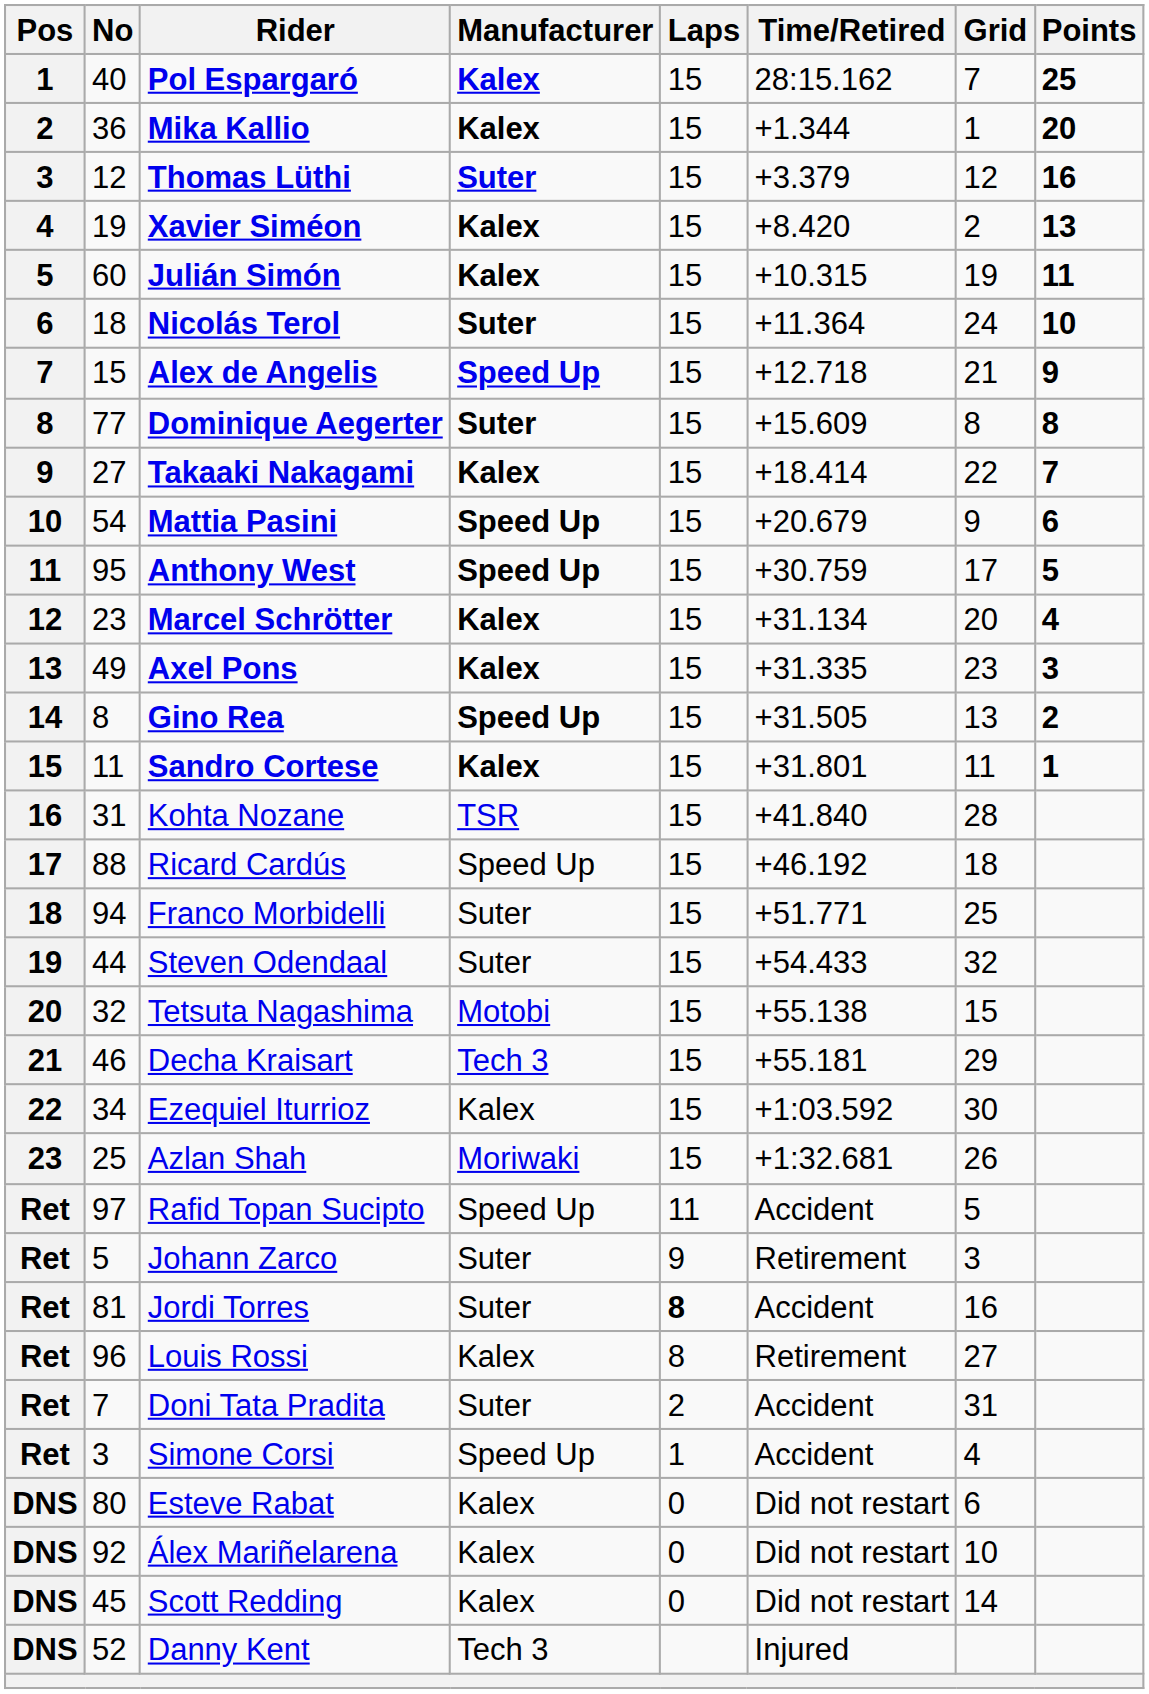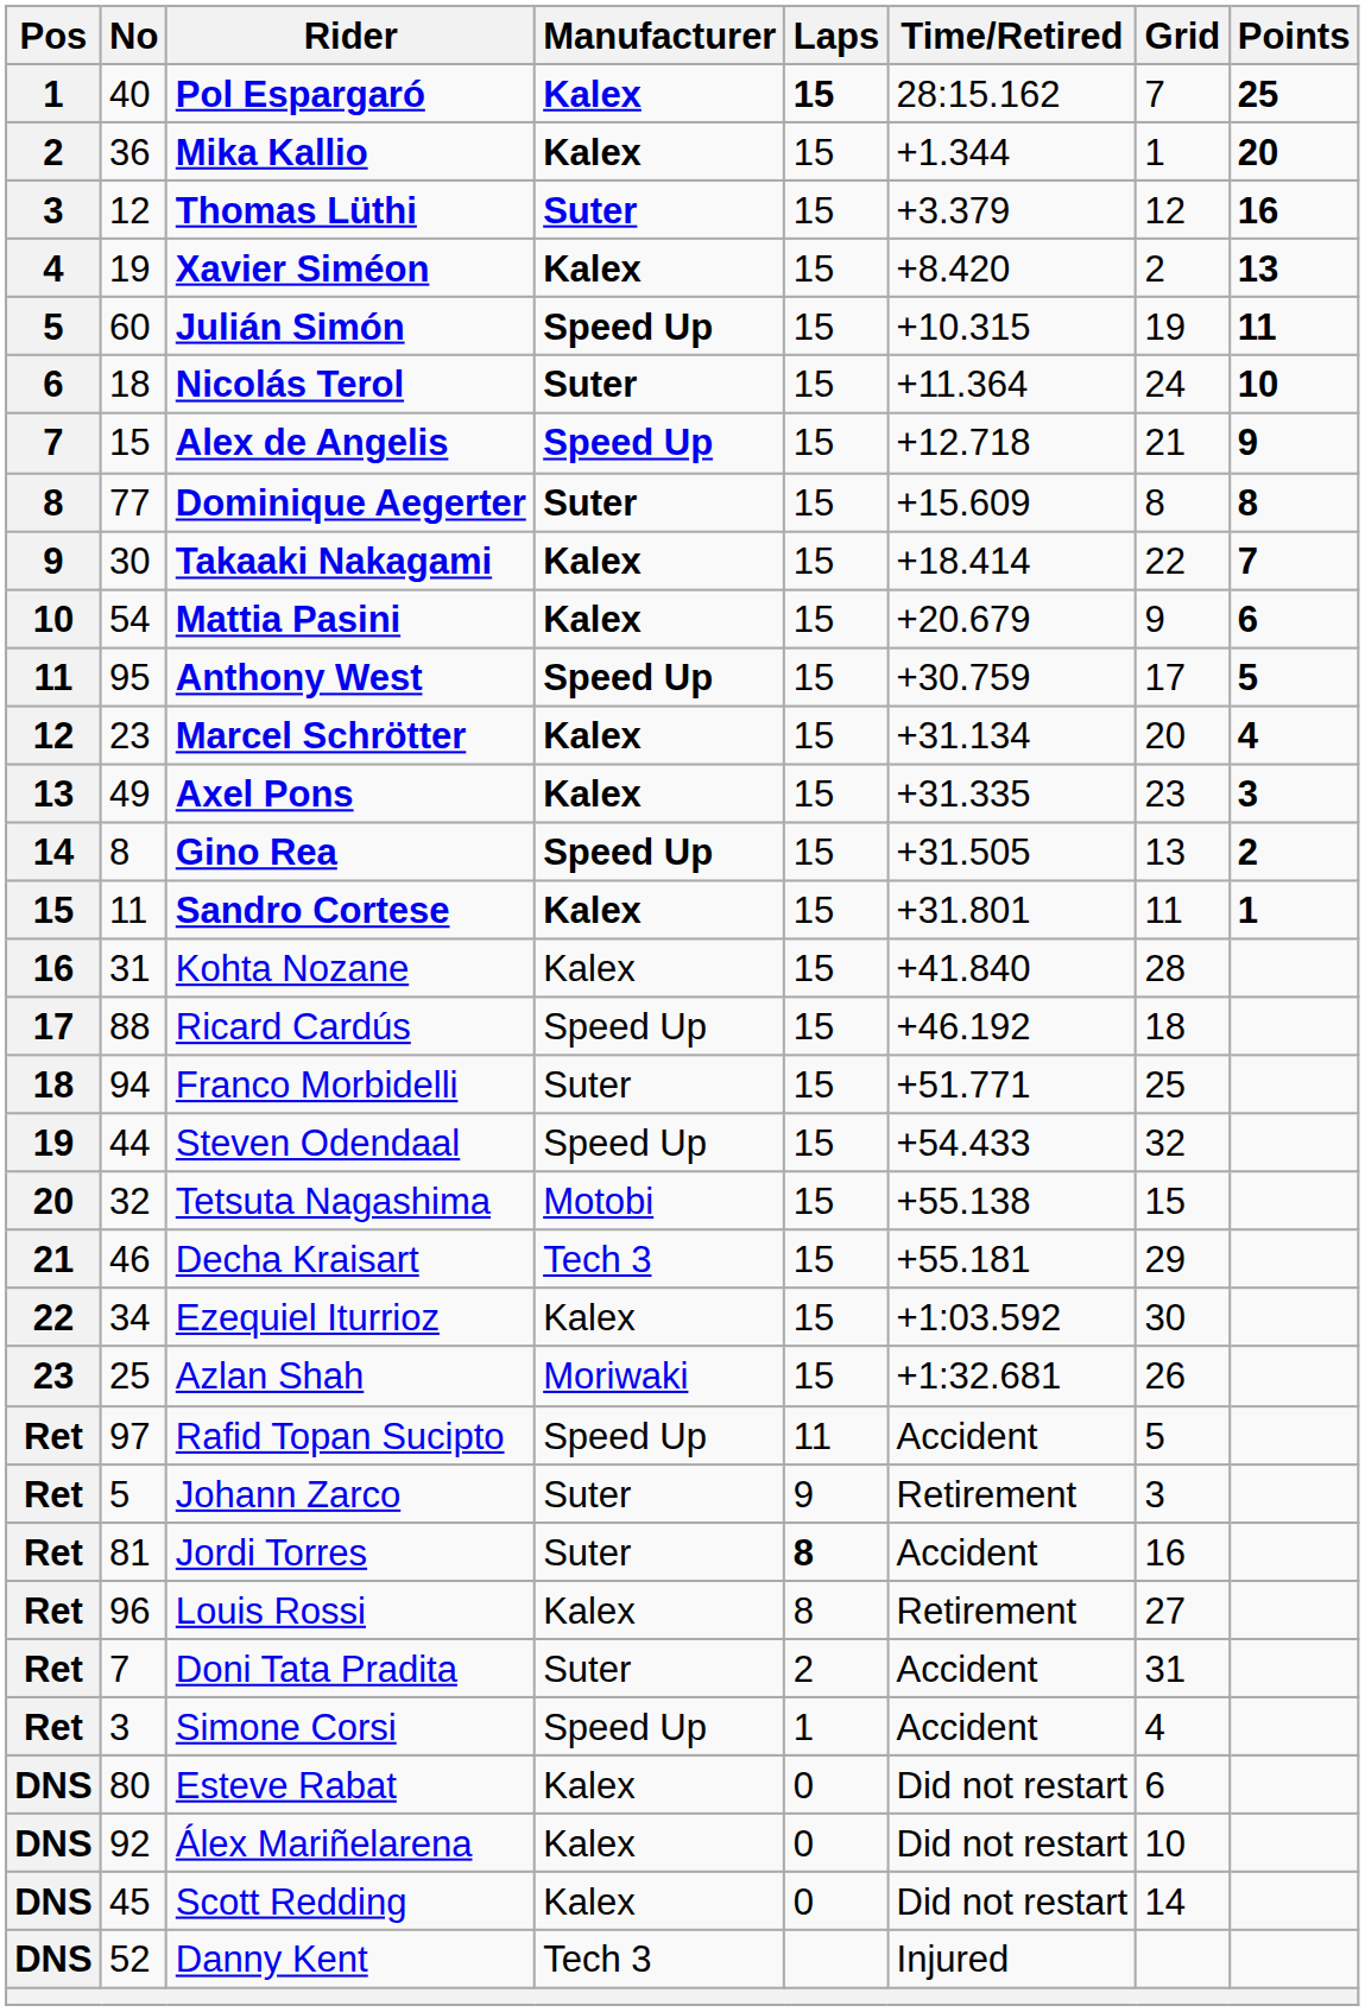Pol Espargaró | Laps: normal -> bold
Julián Simón | Manufacturer: Kalex -> Speed Up
Takaaki Nakagami | No: 27 -> 30
Mattia Pasini | Manufacturer: Speed Up -> Kalex
Kohta Nozane | Manufacturer: TSR -> Kalex
Steven Odendaal | Manufacturer: Suter -> Speed Up
